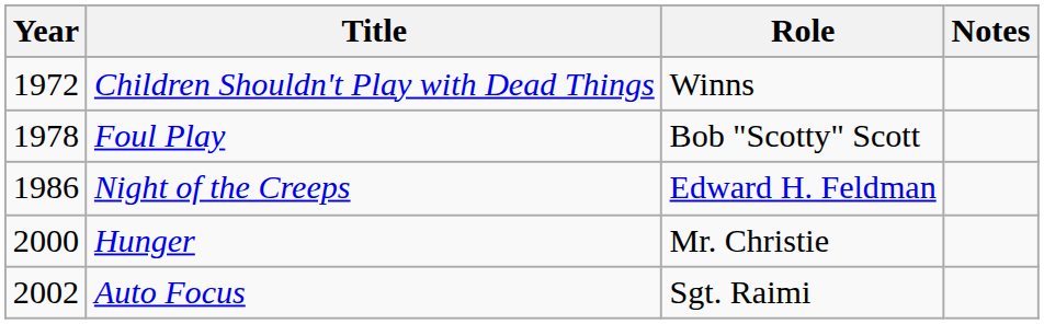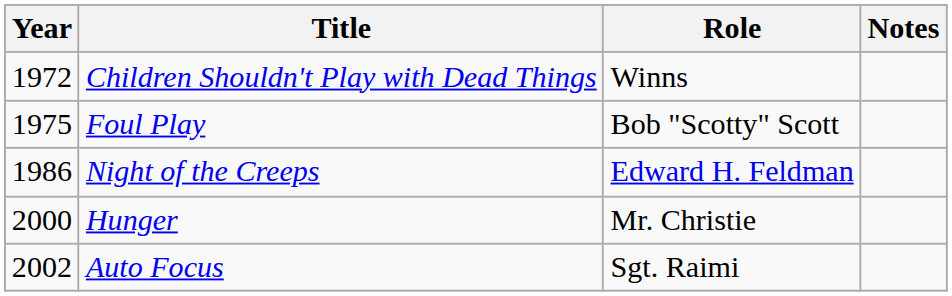Foul Play | Year: 1978 -> 1975
